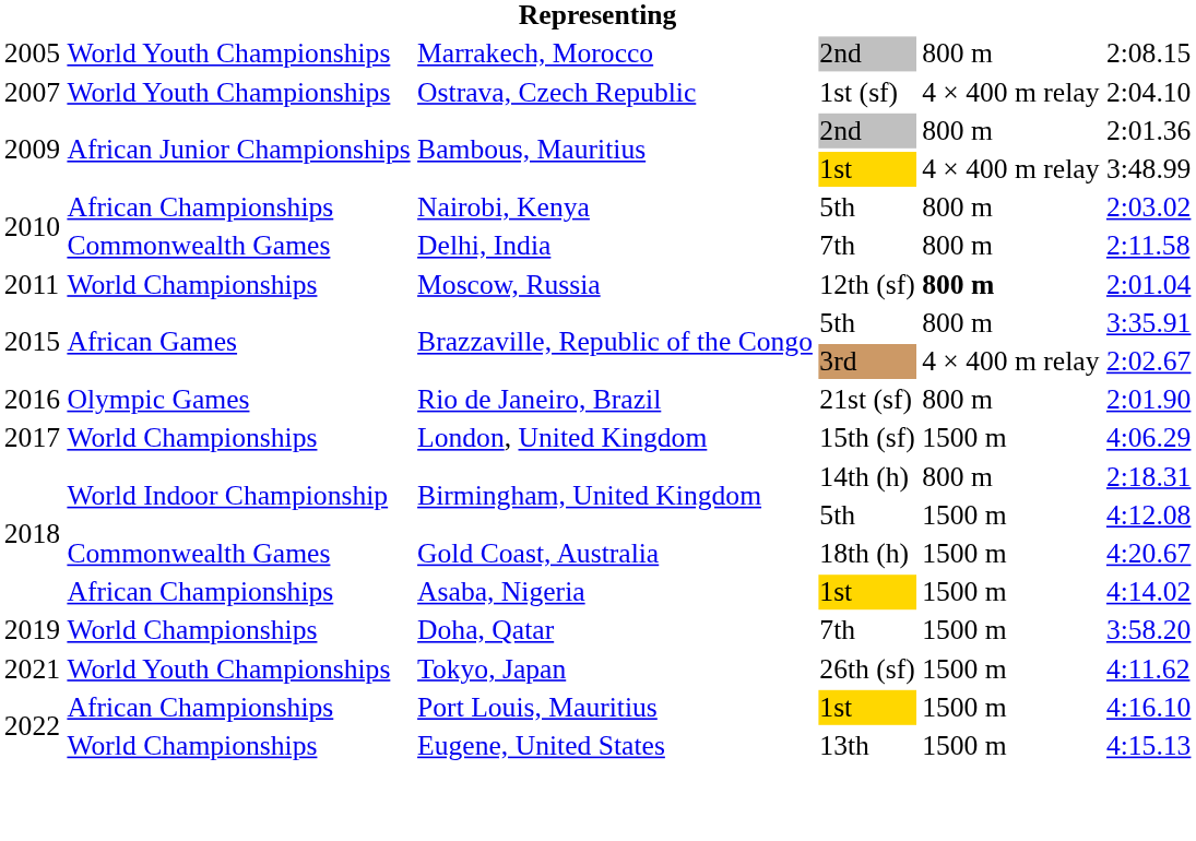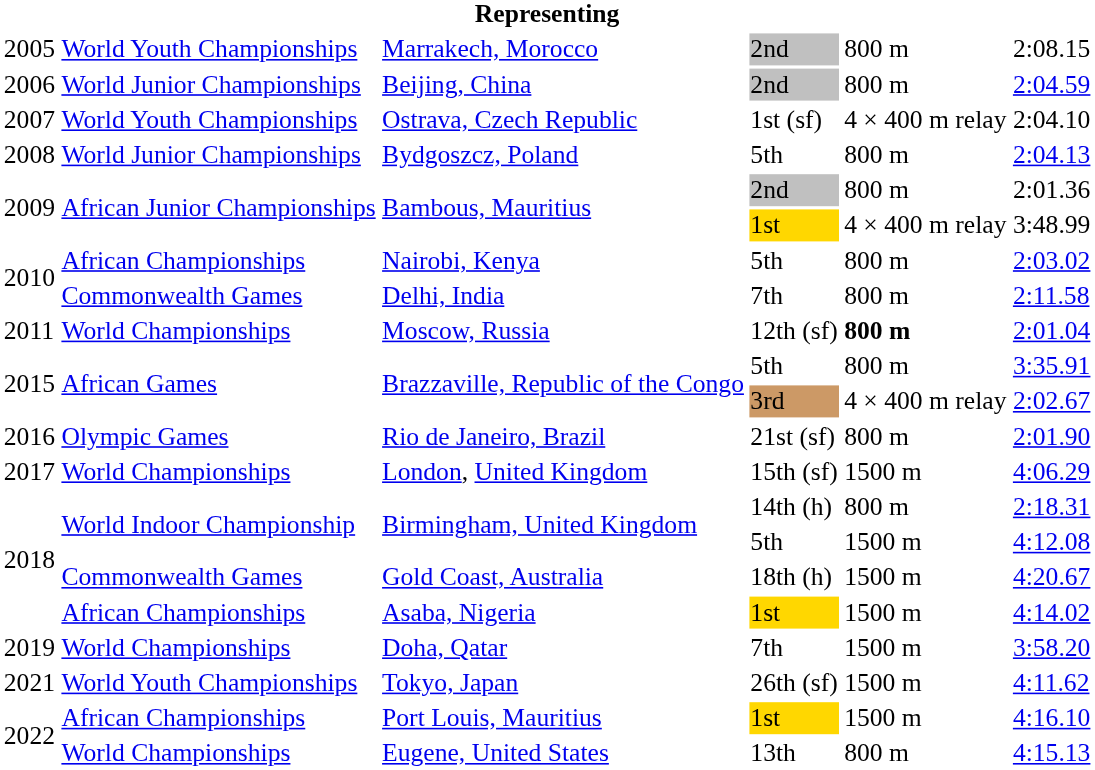+ row: 2006 | World Junior Championships | Beijing, China | 2nd | 800 m | 2:04.59
+ row: 2008 | World Junior Championships | Bydgoszcz, Poland | 5th | 800 m | 2:04.13
Eugene, United States | column 5: 1500 m -> 800 m
